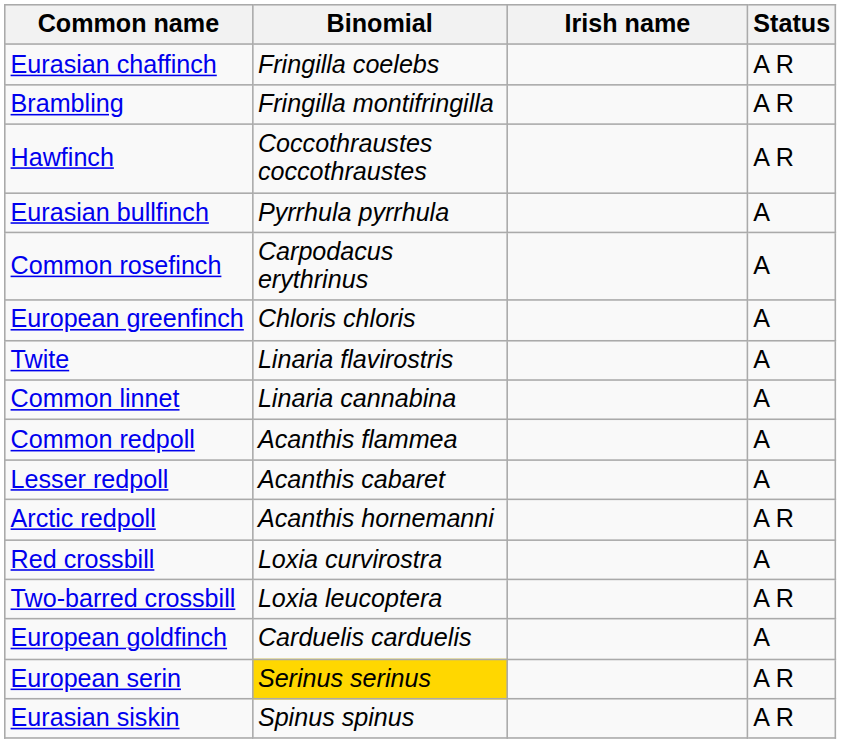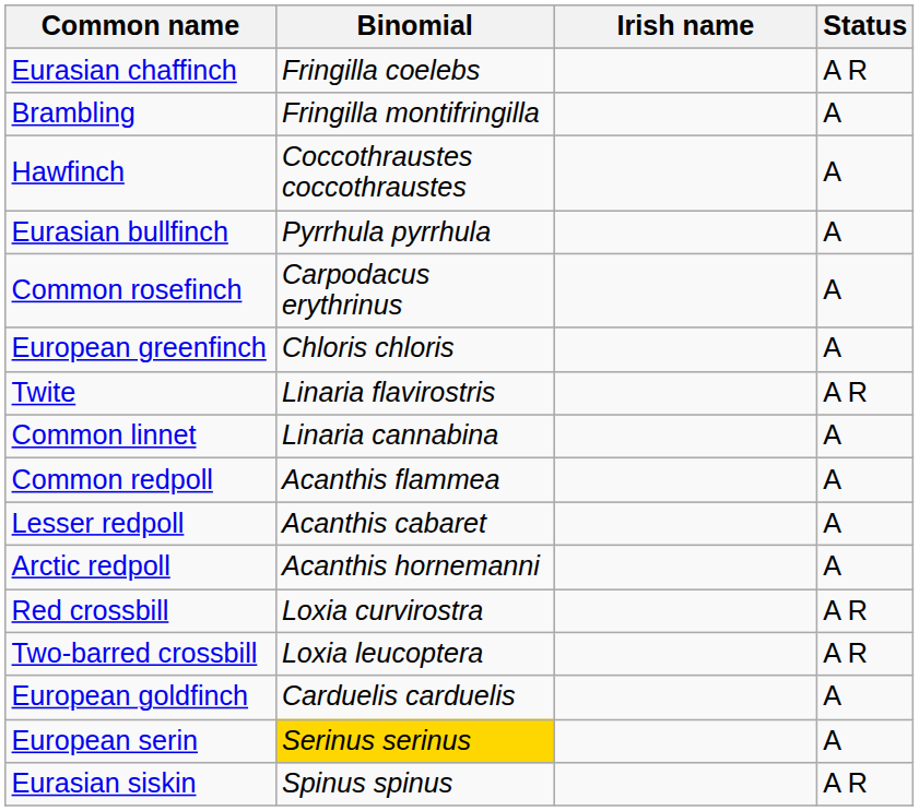Brambling | Status: A R -> A
Hawfinch | Status: A R -> A
Twite | Status: A -> A R
Arctic redpoll | Status: A R -> A
Red crossbill | Status: A -> A R
European serin | Status: A R -> A
